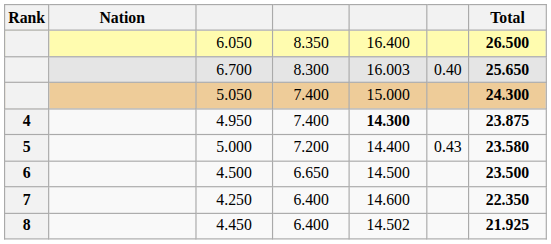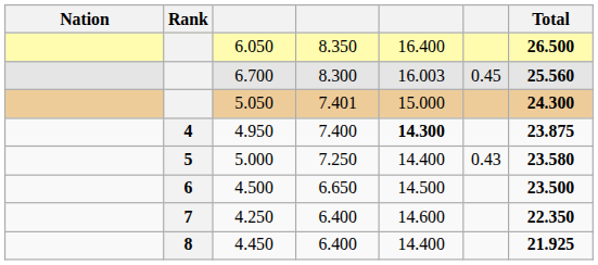columns swapped: Rank <-> Nation
6.700 | column 6: 0.40 -> 0.45
6.700 | Total: 25.650 -> 25.560
5.050 | column 4: 7.400 -> 7.401
5.000 | column 4: 7.200 -> 7.250
4.450 | column 5: 14.502 -> 14.400
